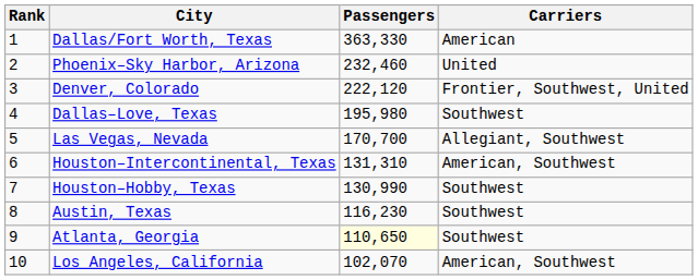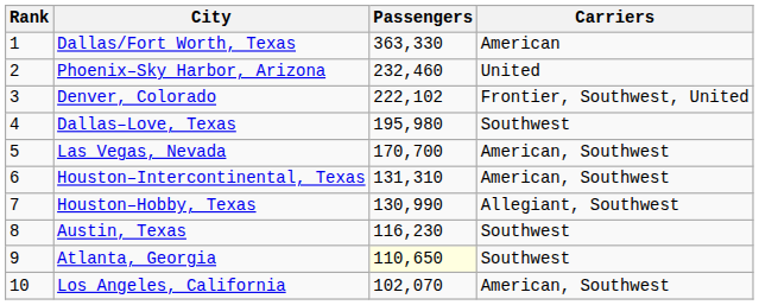Denver, Colorado | Passengers: 222,120 -> 222,102
Las Vegas, Nevada | Carriers: Allegiant, Southwest -> American, Southwest
Houston–Hobby, Texas | Carriers: Southwest -> Allegiant, Southwest
